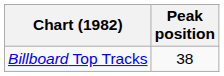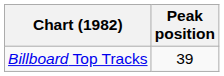Billboard Top Tracks | Peak position: 38 -> 39
